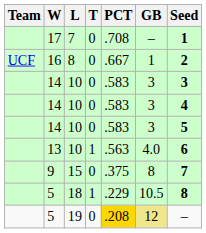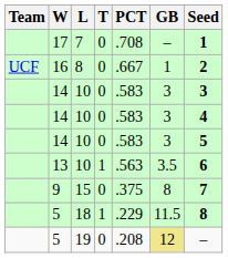13 | GB: 4.0 -> 3.5
5 / 18 | GB: 10.5 -> 11.5
5 / 19 | PCT: gold background -> no background
